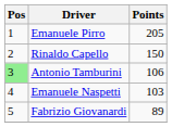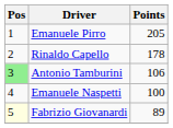Rinaldo Capello | Points: 150 -> 178
Emanuele Naspetti | Points: 103 -> 100
Fabrizio Giovanardi | Pos: no background -> lightyellow background
